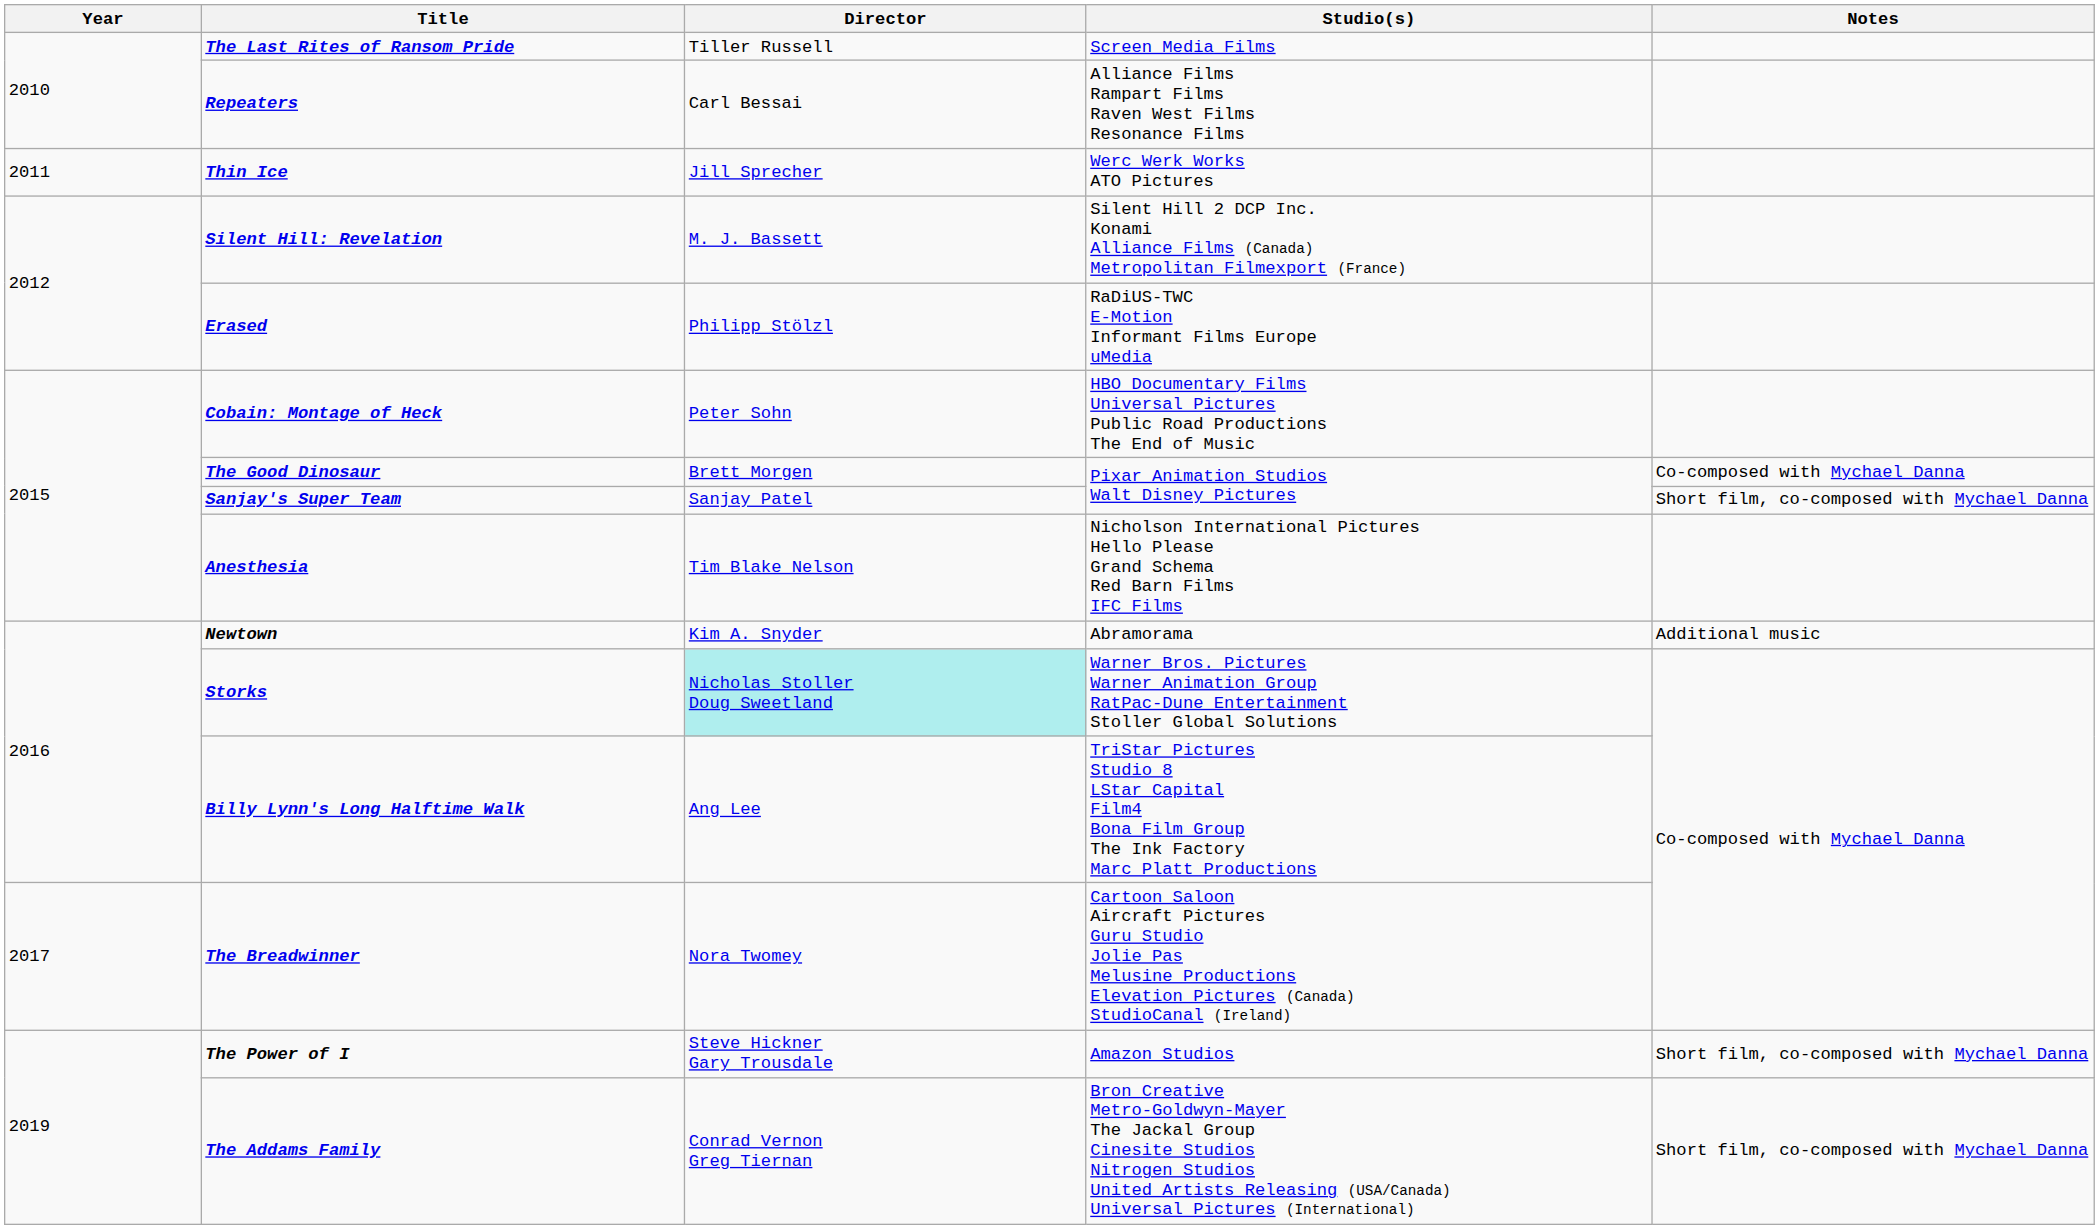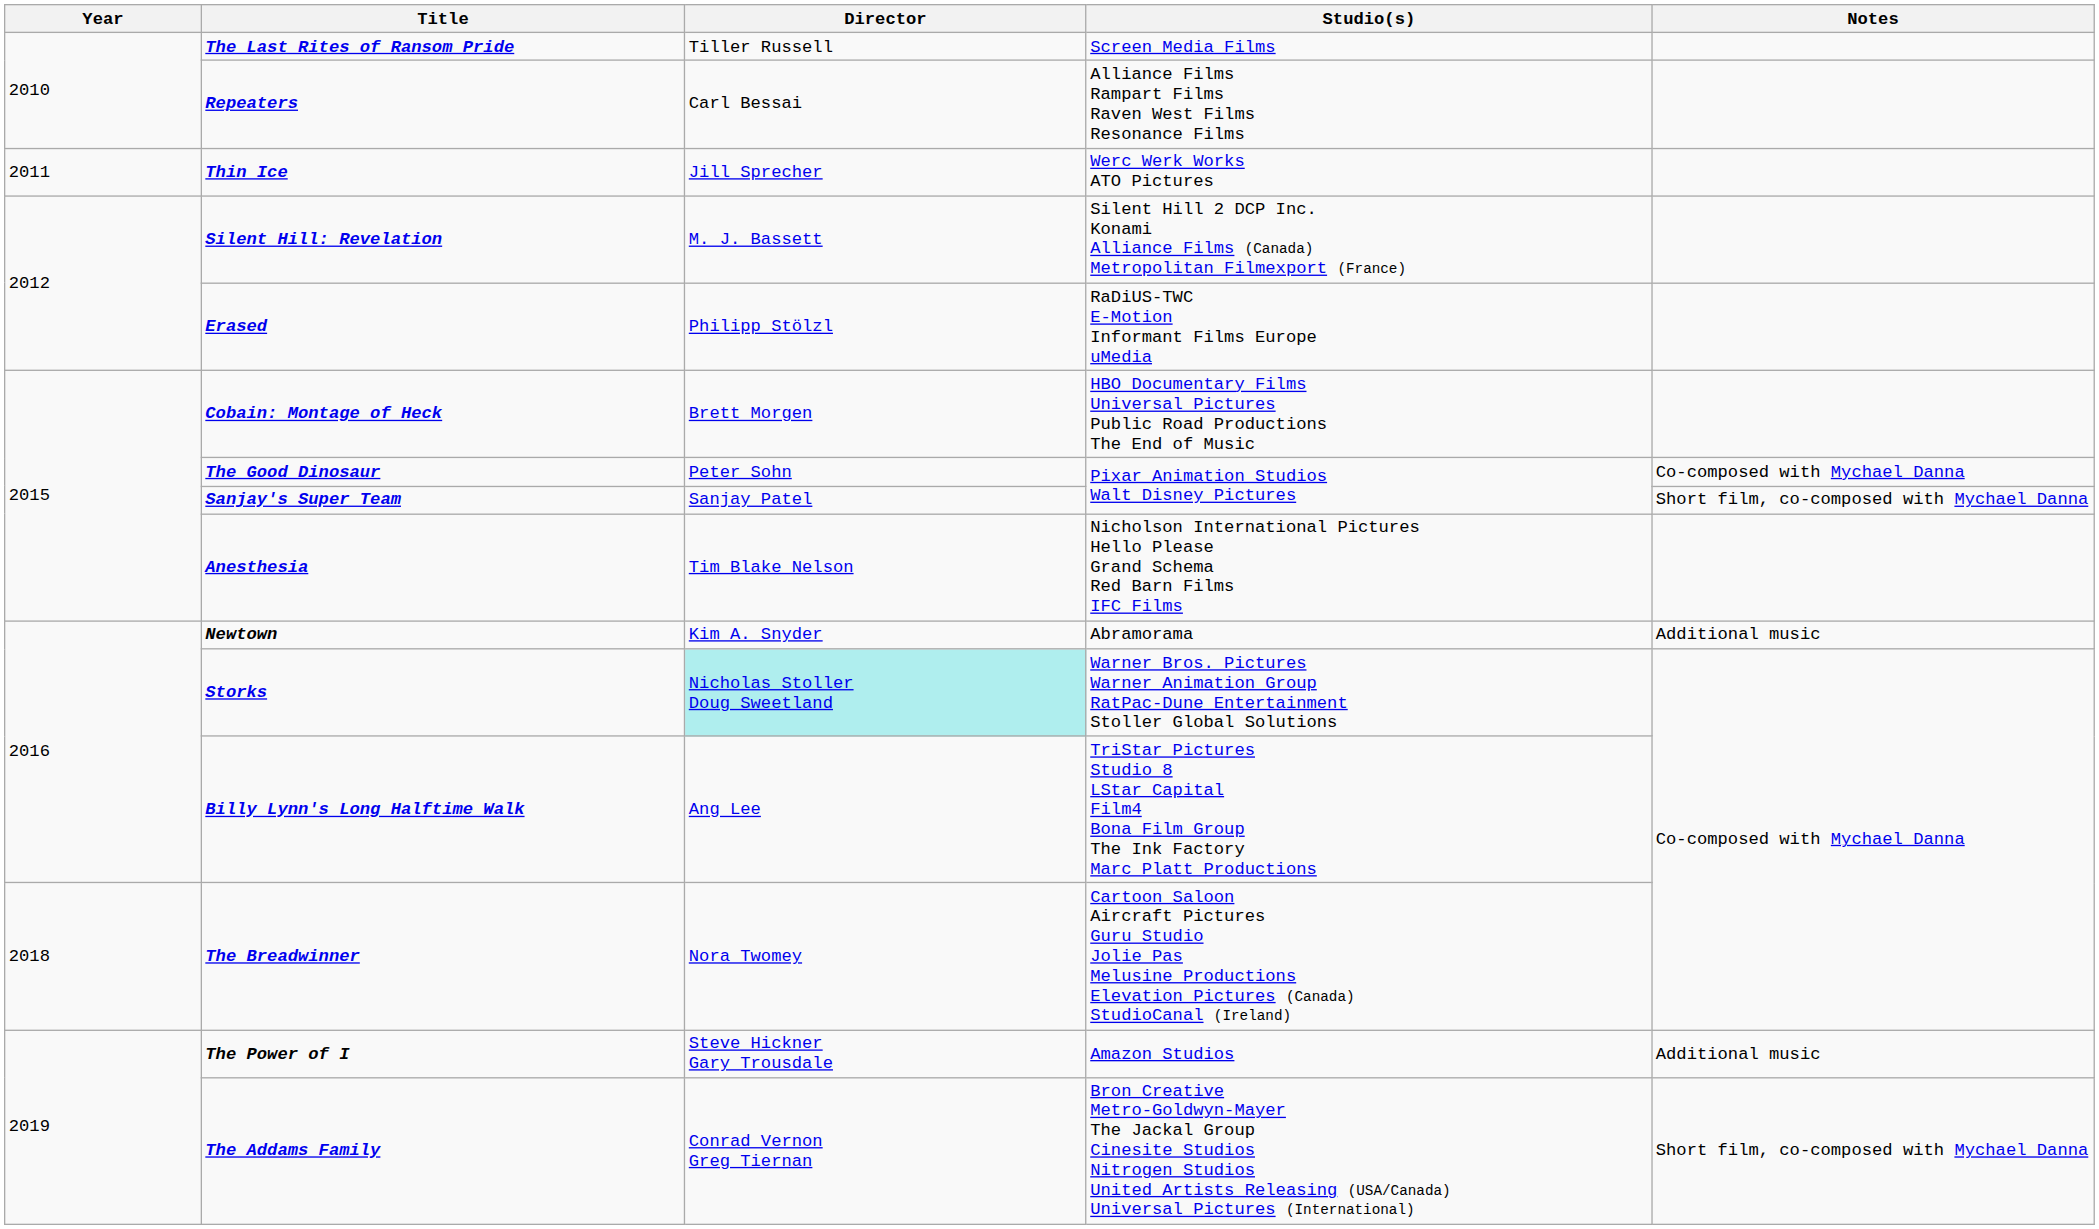Cobain: Montage of Heck | Director: Peter Sohn -> Brett Morgen
The Good Dinosaur | Director: Brett Morgen -> Peter Sohn
The Breadwinner | Year: 2017 -> 2018
The Power of I | Notes: Short film, co-composed with Mychael Danna -> Additional music
